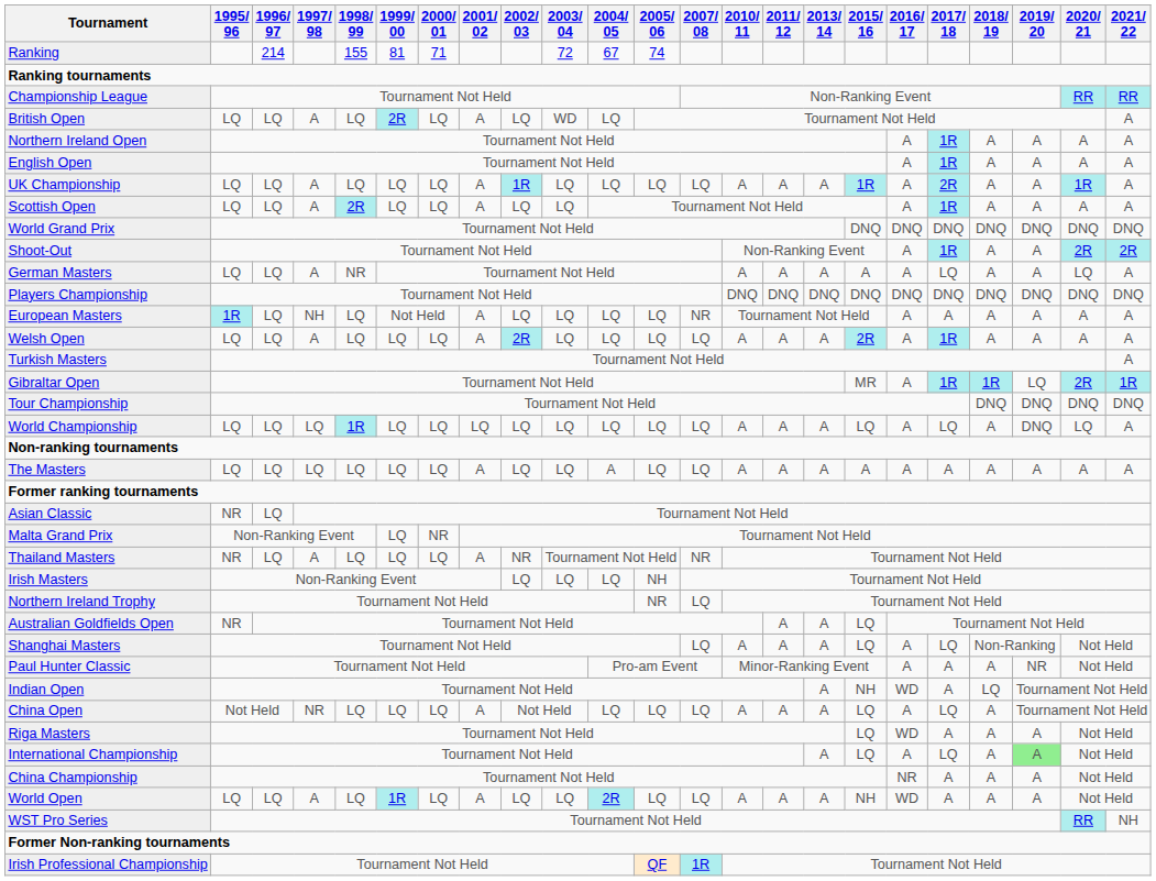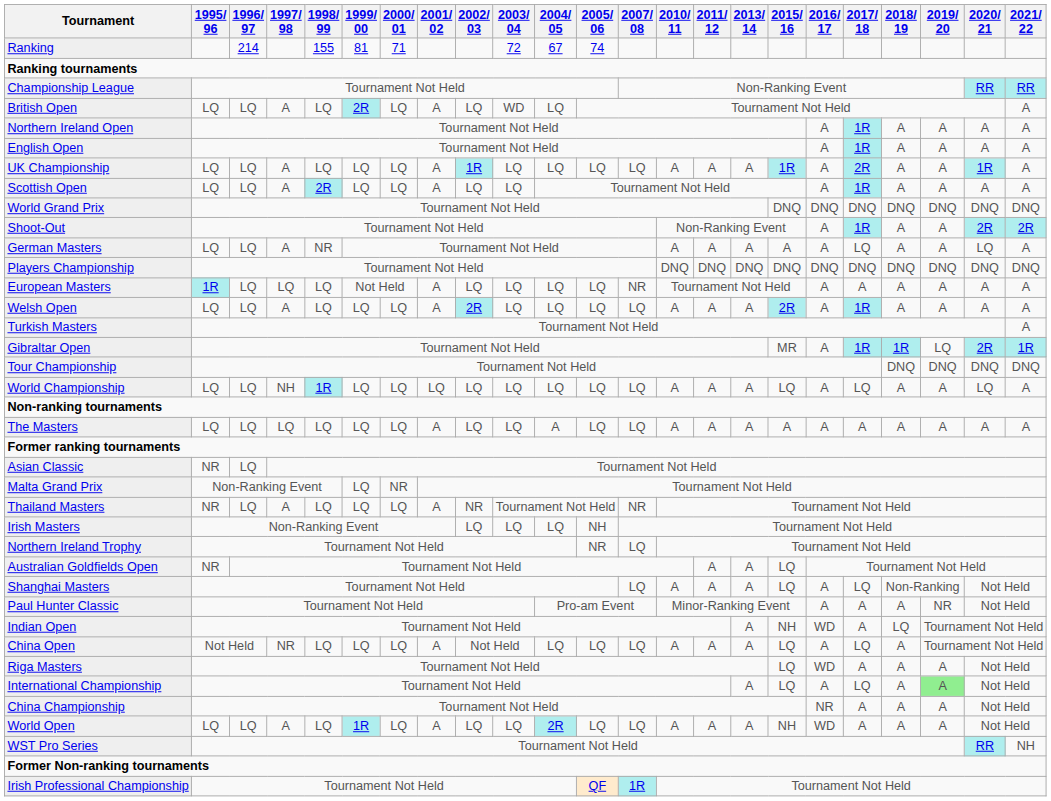European Masters | 1997/ 98: NH -> LQ
World Championship | 1997/ 98: LQ -> NH
World Championship | 2019/ 20: DNQ -> A
